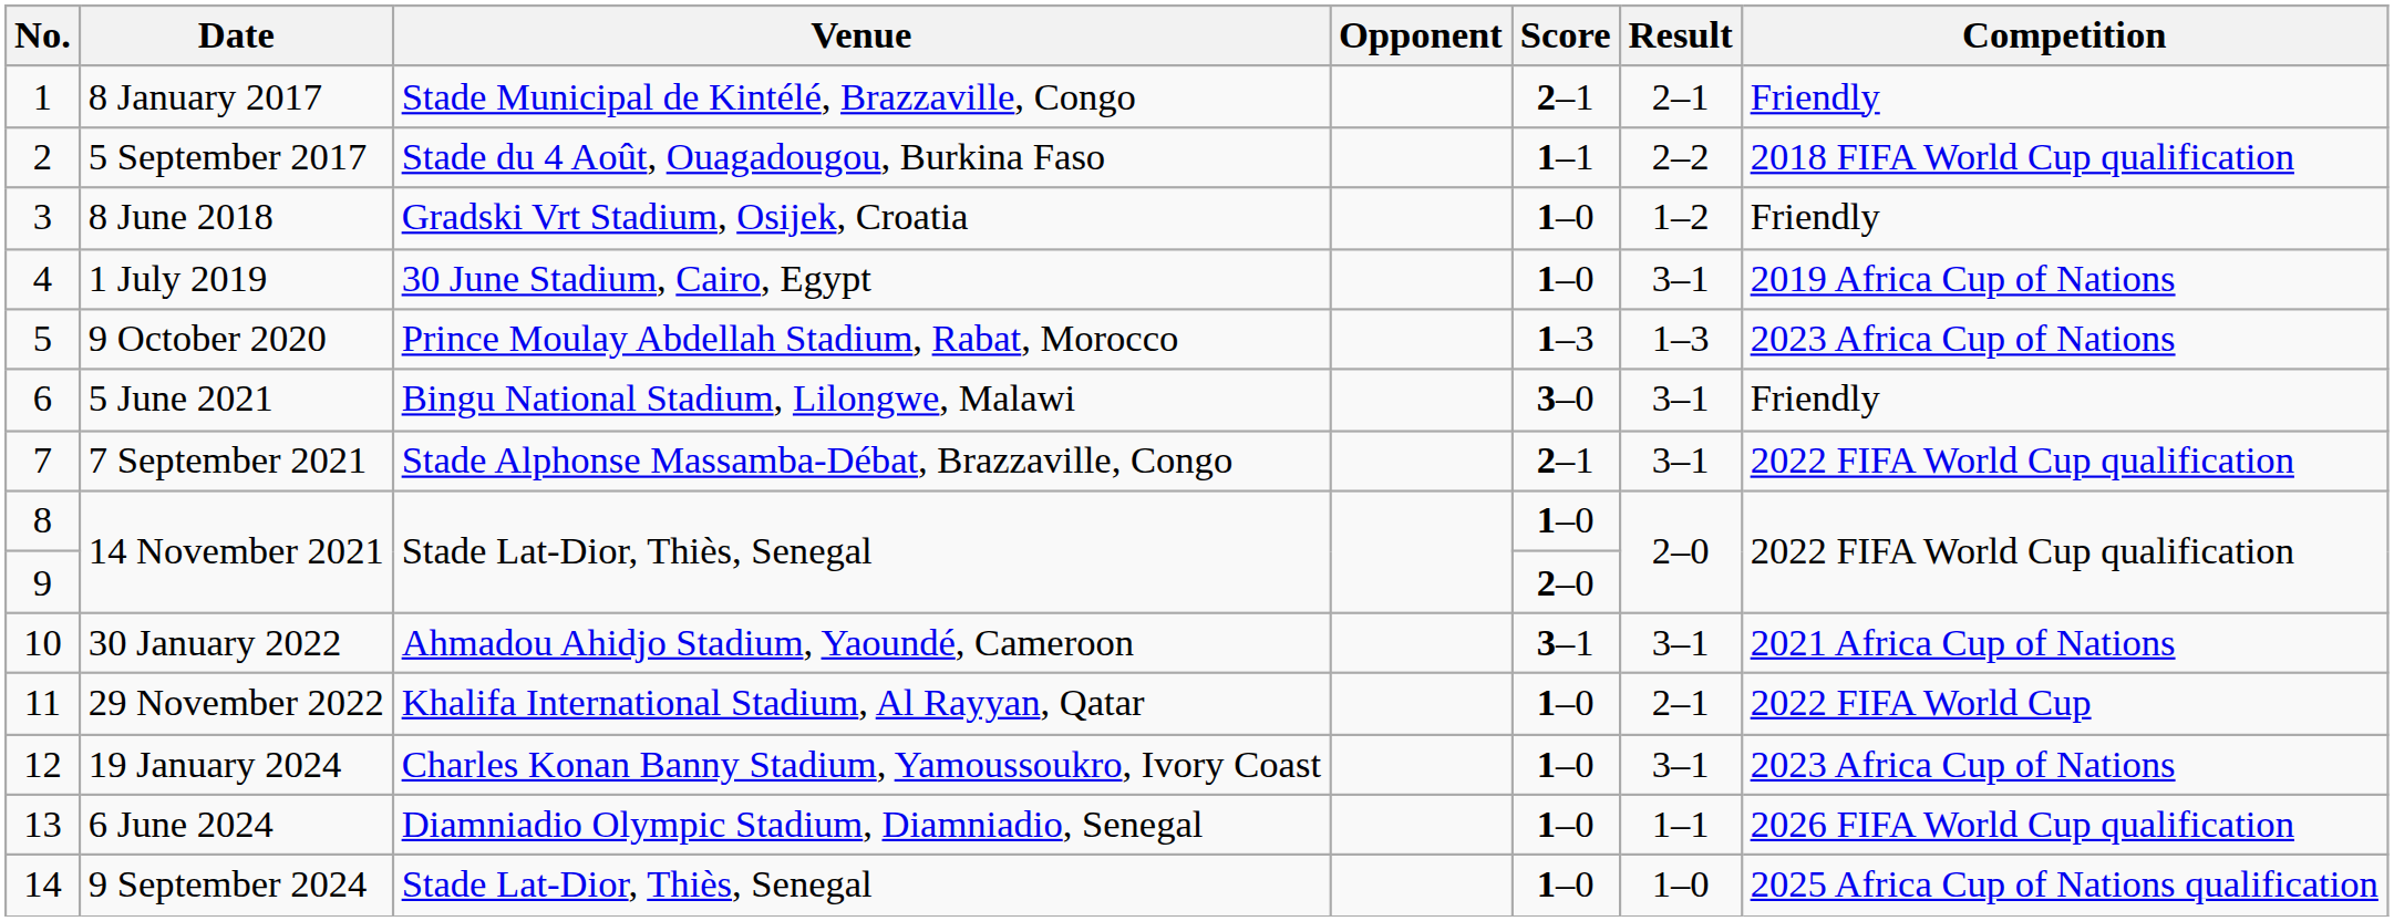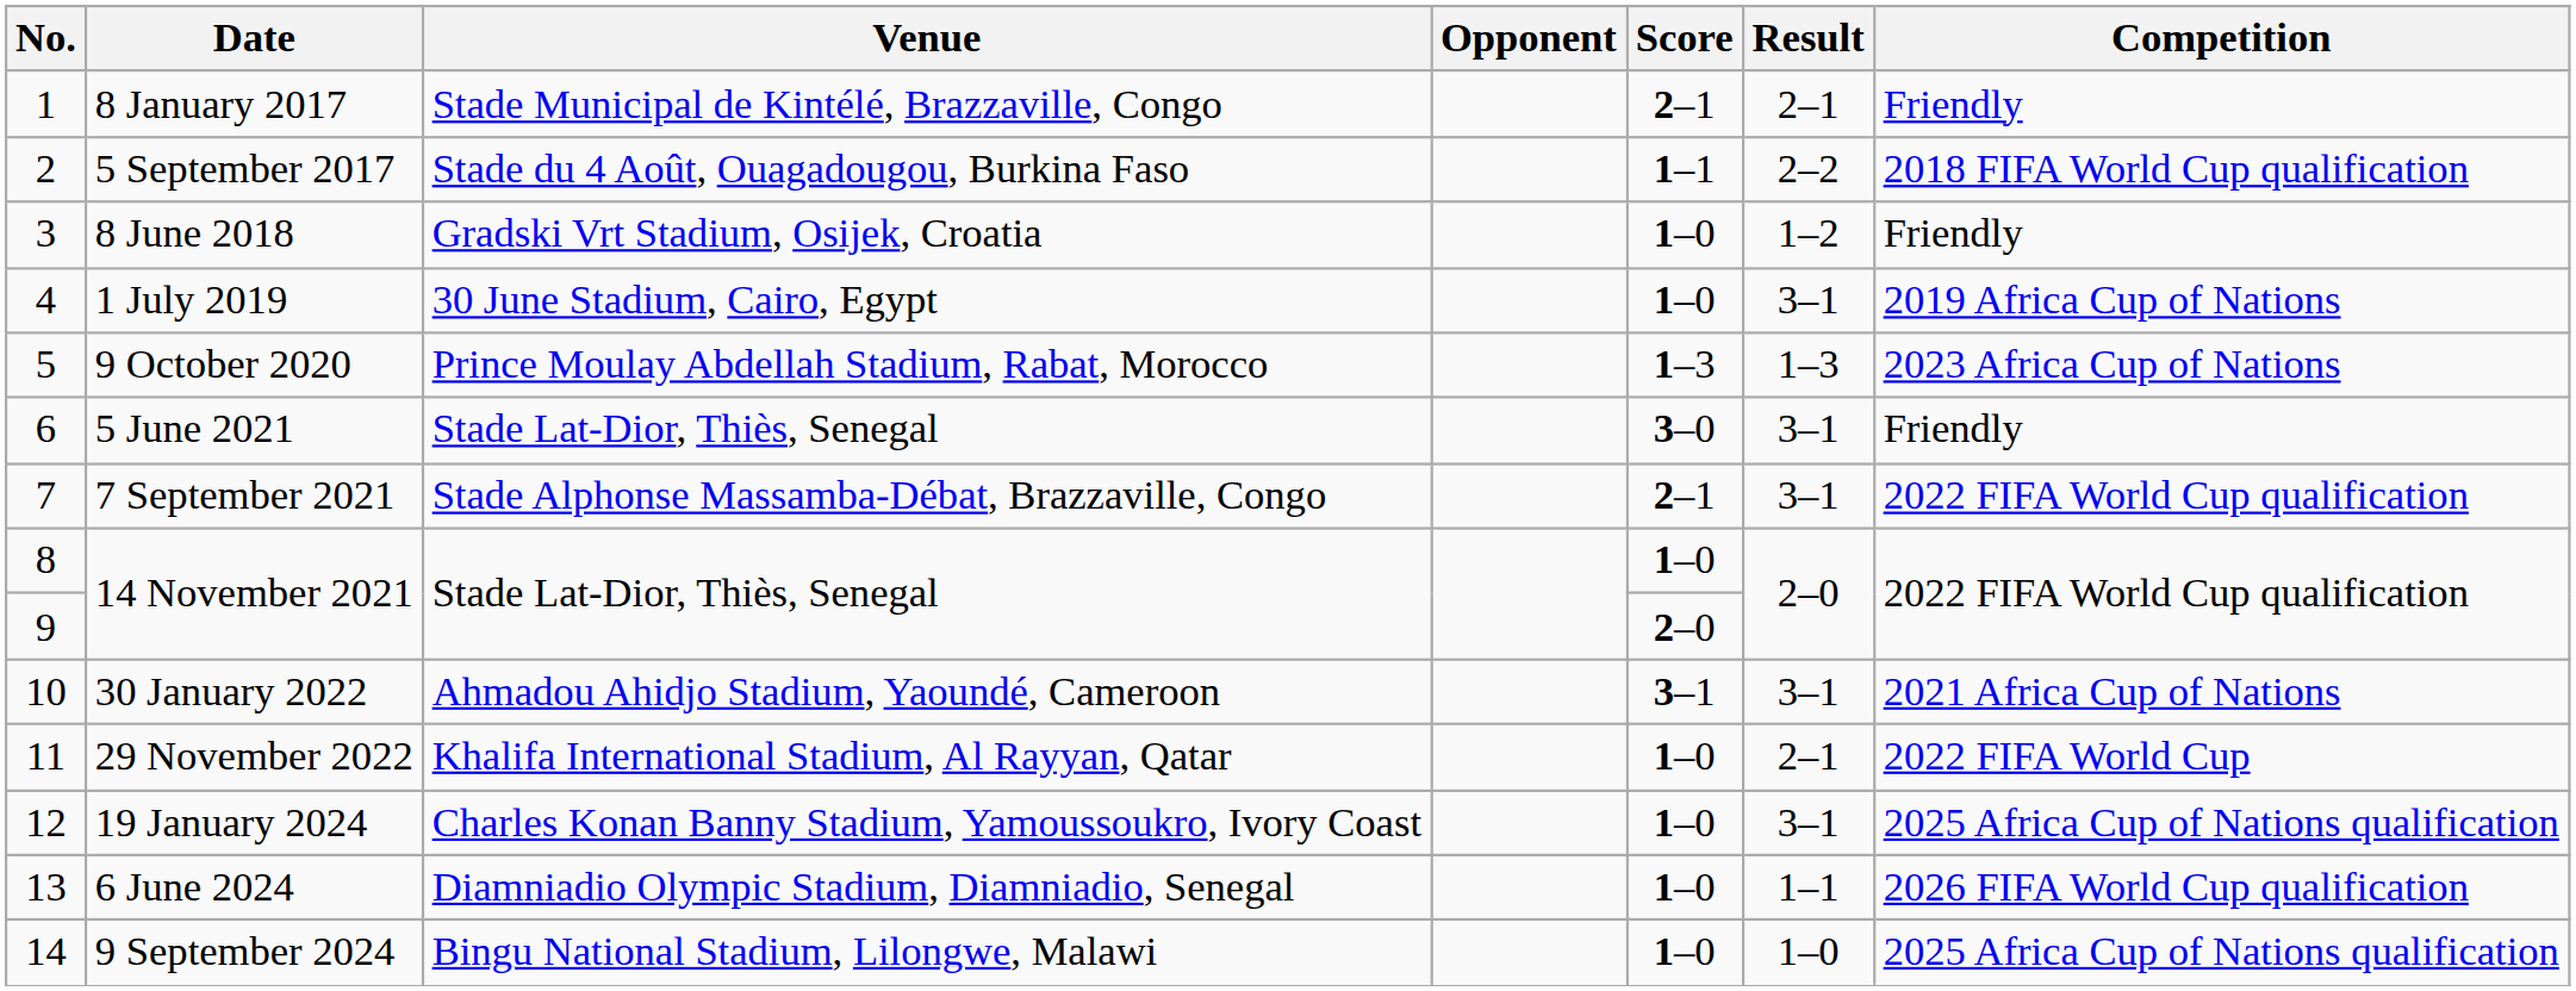5 June 2021 | Venue: Bingu National Stadium, Lilongwe, Malawi -> Stade Lat-Dior, Thiès, Senegal
19 January 2024 | Competition: 2023 Africa Cup of Nations -> 2025 Africa Cup of Nations qualification
9 September 2024 | Venue: Stade Lat-Dior, Thiès, Senegal -> Bingu National Stadium, Lilongwe, Malawi
